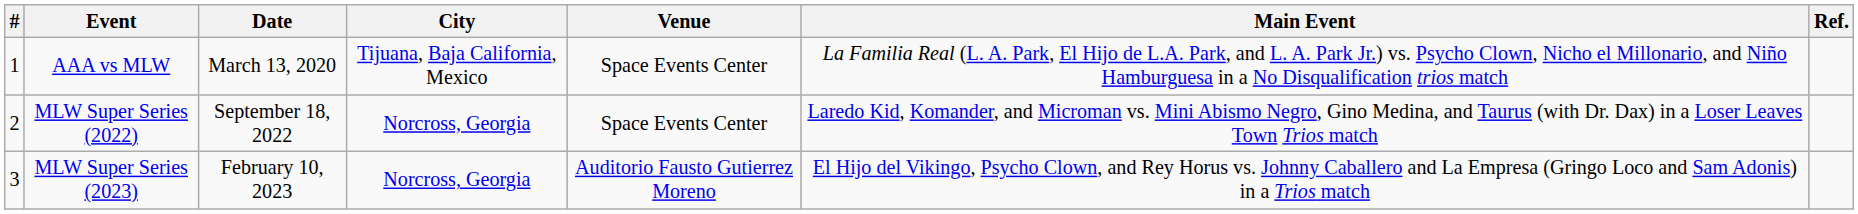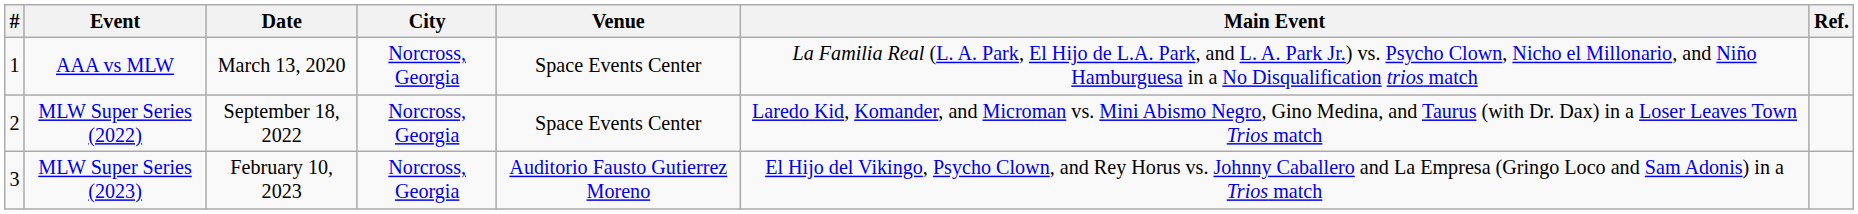AAA vs MLW | City: Tijuana, Baja California, Mexico -> Norcross, Georgia
